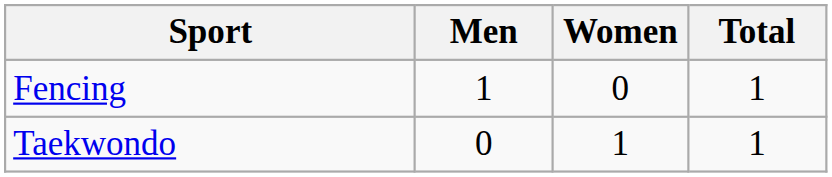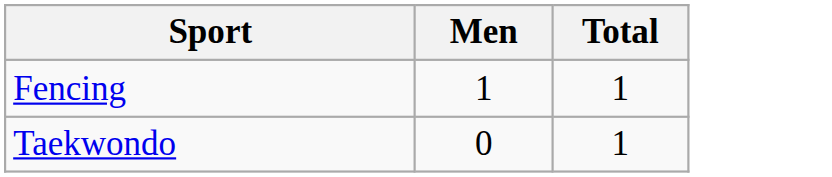- column: Women | 0 | 1
